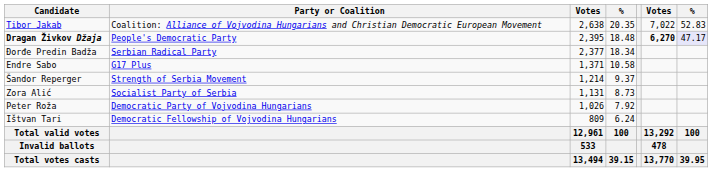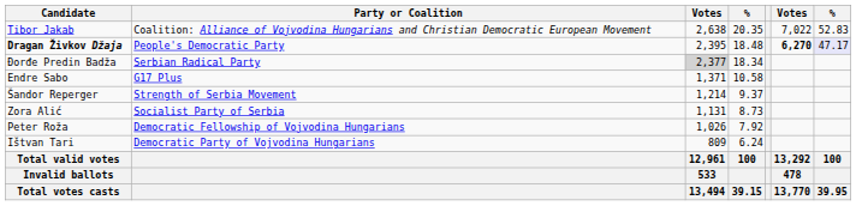Đorđe Predin Badža | column 3: no background -> lightgrey background
Peter Roža | Party or Coalition: Democratic Party of Vojvodina Hungarians -> Democratic Fellowship of Vojvodina Hungarians
Ištvan Tari | Party or Coalition: Democratic Fellowship of Vojvodina Hungarians -> Democratic Party of Vojvodina Hungarians
